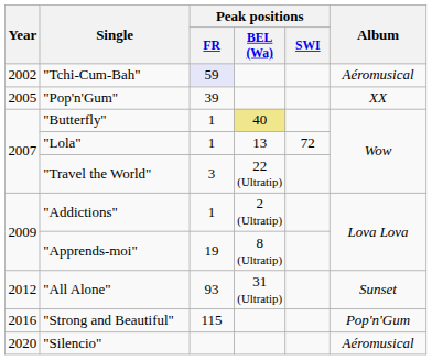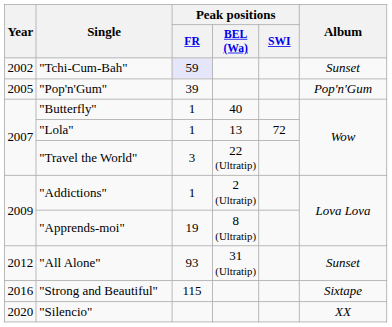"Tchi-Cum-Bah" | Album: Aéromusical -> Sunset
"Pop'n'Gum" | Album: XX -> Pop'n'Gum
"Butterfly" | Peak positions / BEL (Wa): khaki background -> no background
"Strong and Beautiful" | Album: Pop'n'Gum -> Sixtape
"Silencio" | Album: Aéromusical -> XX
